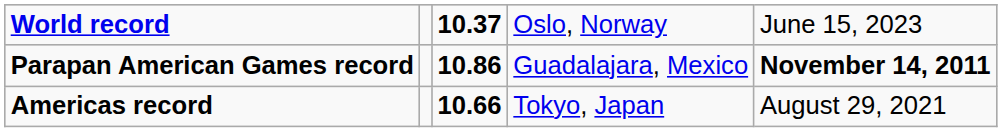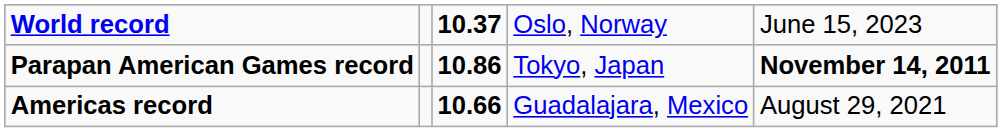Parapan American Games record | column 4: Guadalajara, Mexico -> Tokyo, Japan
Americas record | column 4: Tokyo, Japan -> Guadalajara, Mexico
